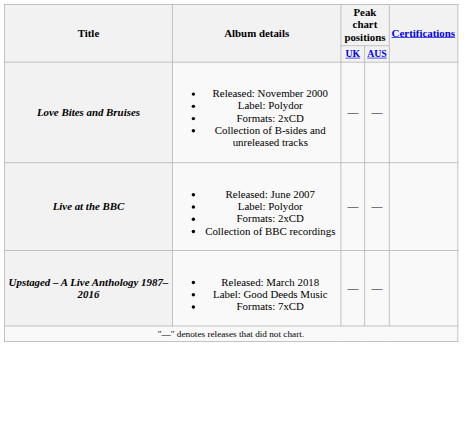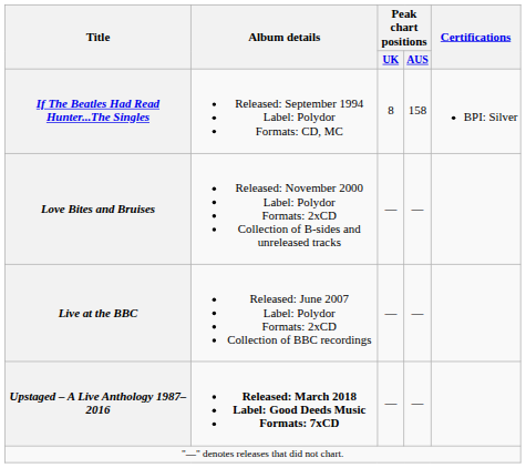+ row: If The Beatles Had Read Hunter...The Singles | Released: September 1994 Label: Polydor Formats: CD, MC | 8 | 158 | BPI: Silver
Upstaged – A Live Anthology 1987–2016 | Album details: normal -> bold
